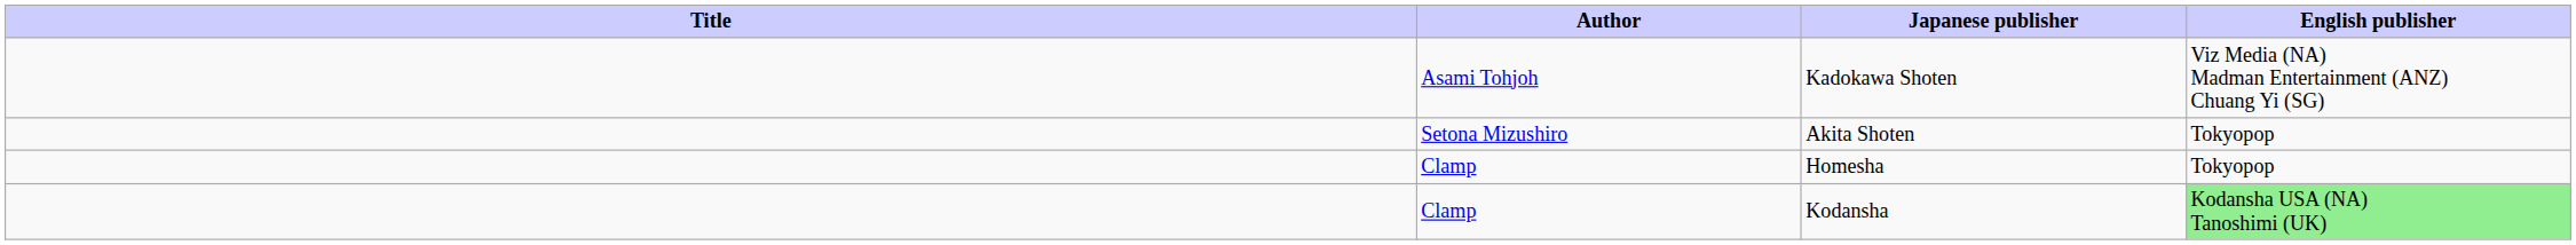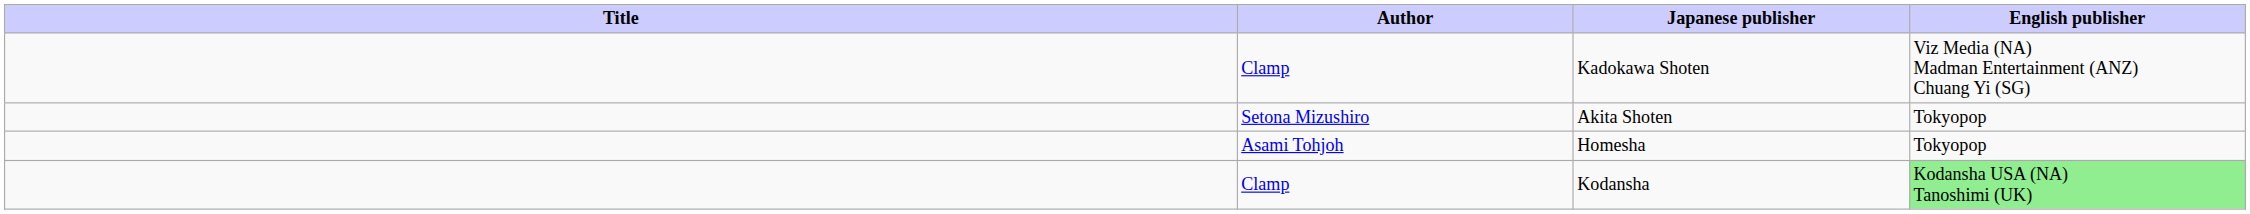Kadokawa Shoten | Author: Asami Tohjoh -> Clamp
Homesha | Author: Clamp -> Asami Tohjoh
